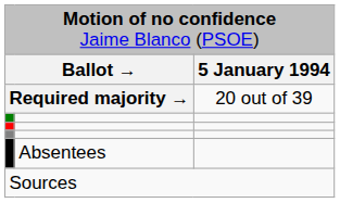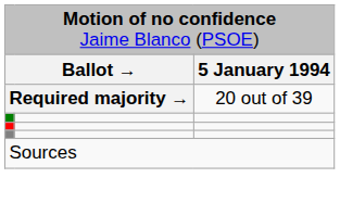- row: Absentees
